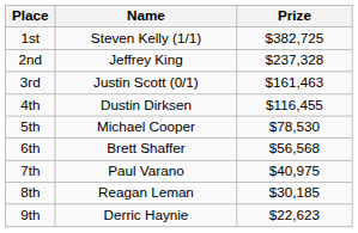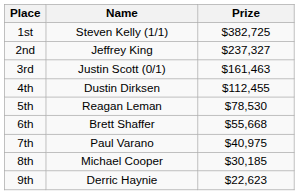2nd | Prize: $237,328 -> $237,327
4th | Prize: $116,455 -> $112,455
5th | Name: Michael Cooper -> Reagan Leman
6th | Prize: $56,568 -> $55,668
8th | Name: Reagan Leman -> Michael Cooper
